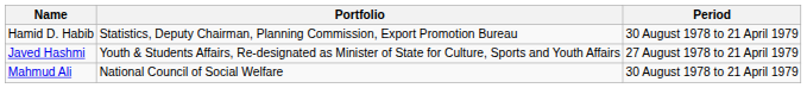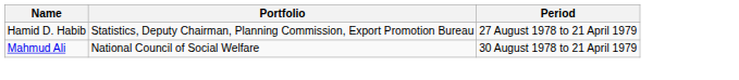Hamid D. Habib | Period: 30 August 1978 to 21 April 1979 -> 27 August 1978 to 21 April 1979
- row: Javed Hashmi | Youth & Students Affairs, Re-designated as Minister of State for Culture, Sports and Youth Affairs | 27 August 1978 to 21 April 1979
